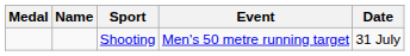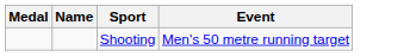- column: Date | 31 July
